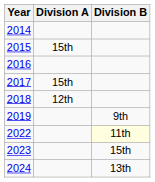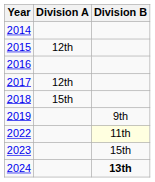2015 | Division A: 15th -> 12th
2017 | Division A: 15th -> 12th
2018 | Division A: 12th -> 15th
2024 | Division B: normal -> bold
